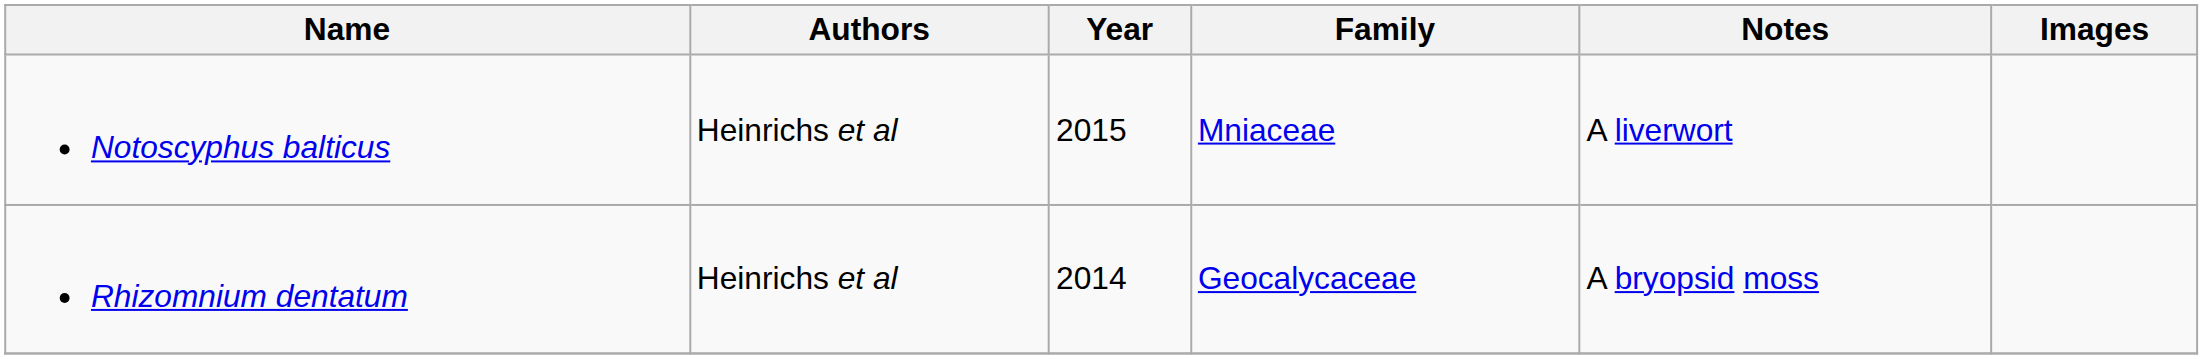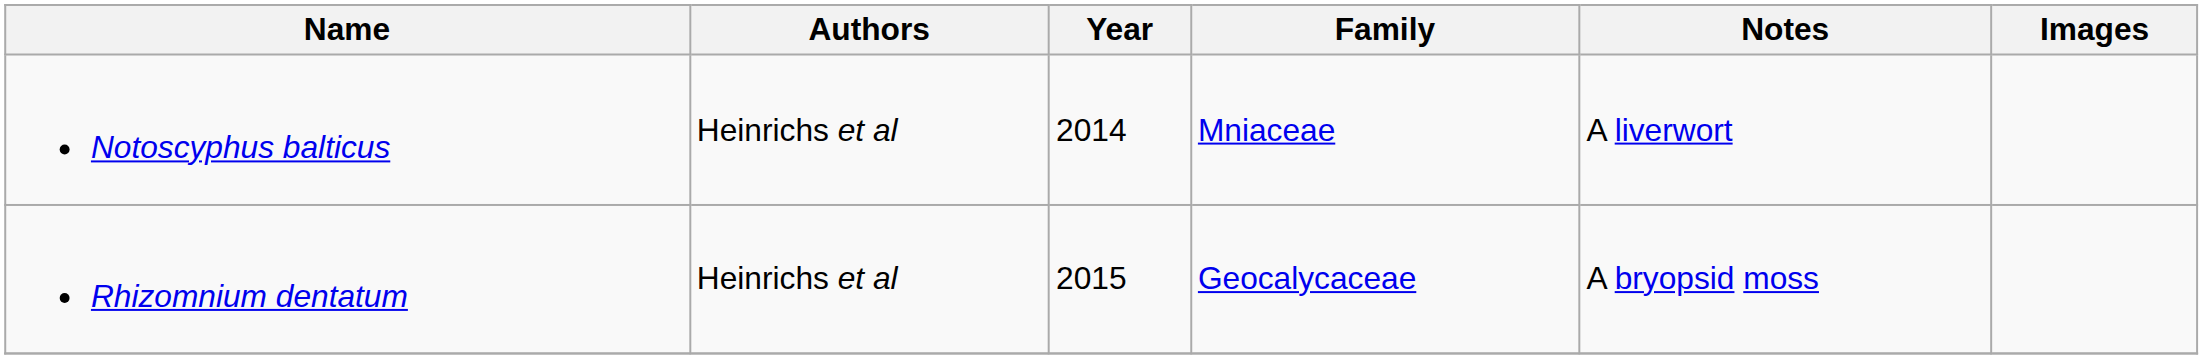Notoscyphus balticus | Year: 2015 -> 2014
Rhizomnium dentatum | Year: 2014 -> 2015
